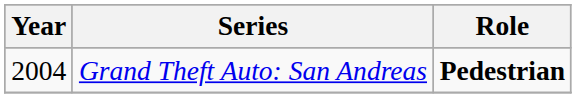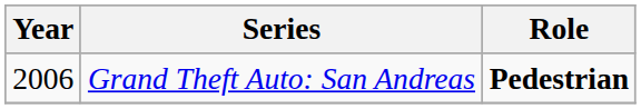Grand Theft Auto: San Andreas | Year: 2004 -> 2006
